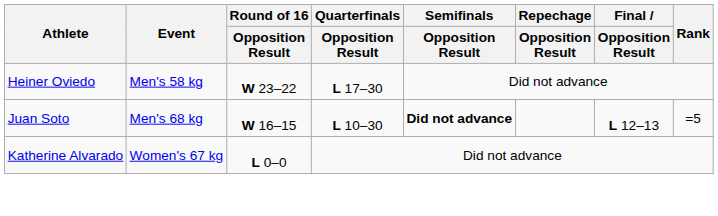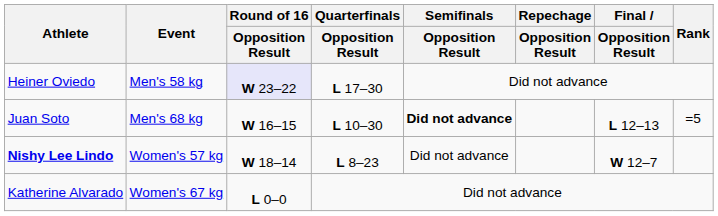Heiner Oviedo | Round of 16 / Opposition Result: no background -> lavender background
+ row: Nishy Lee Lindo | Women's 57 kg | W 18–14 | L 8–23 | Did not advance | W 12–7
